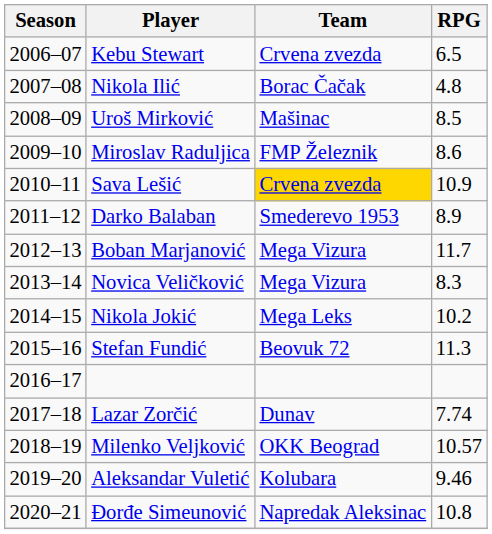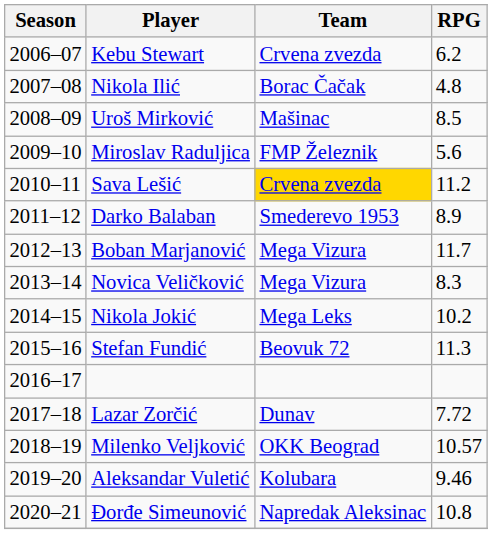Kebu Stewart | RPG: 6.5 -> 6.2
Miroslav Raduljica | RPG: 8.6 -> 5.6
Sava Lešić | RPG: 10.9 -> 11.2
Lazar Zorčić | RPG: 7.74 -> 7.72
